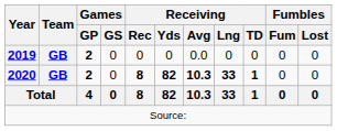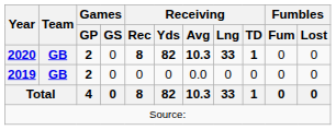rows swapped: 2019 <-> 2020
